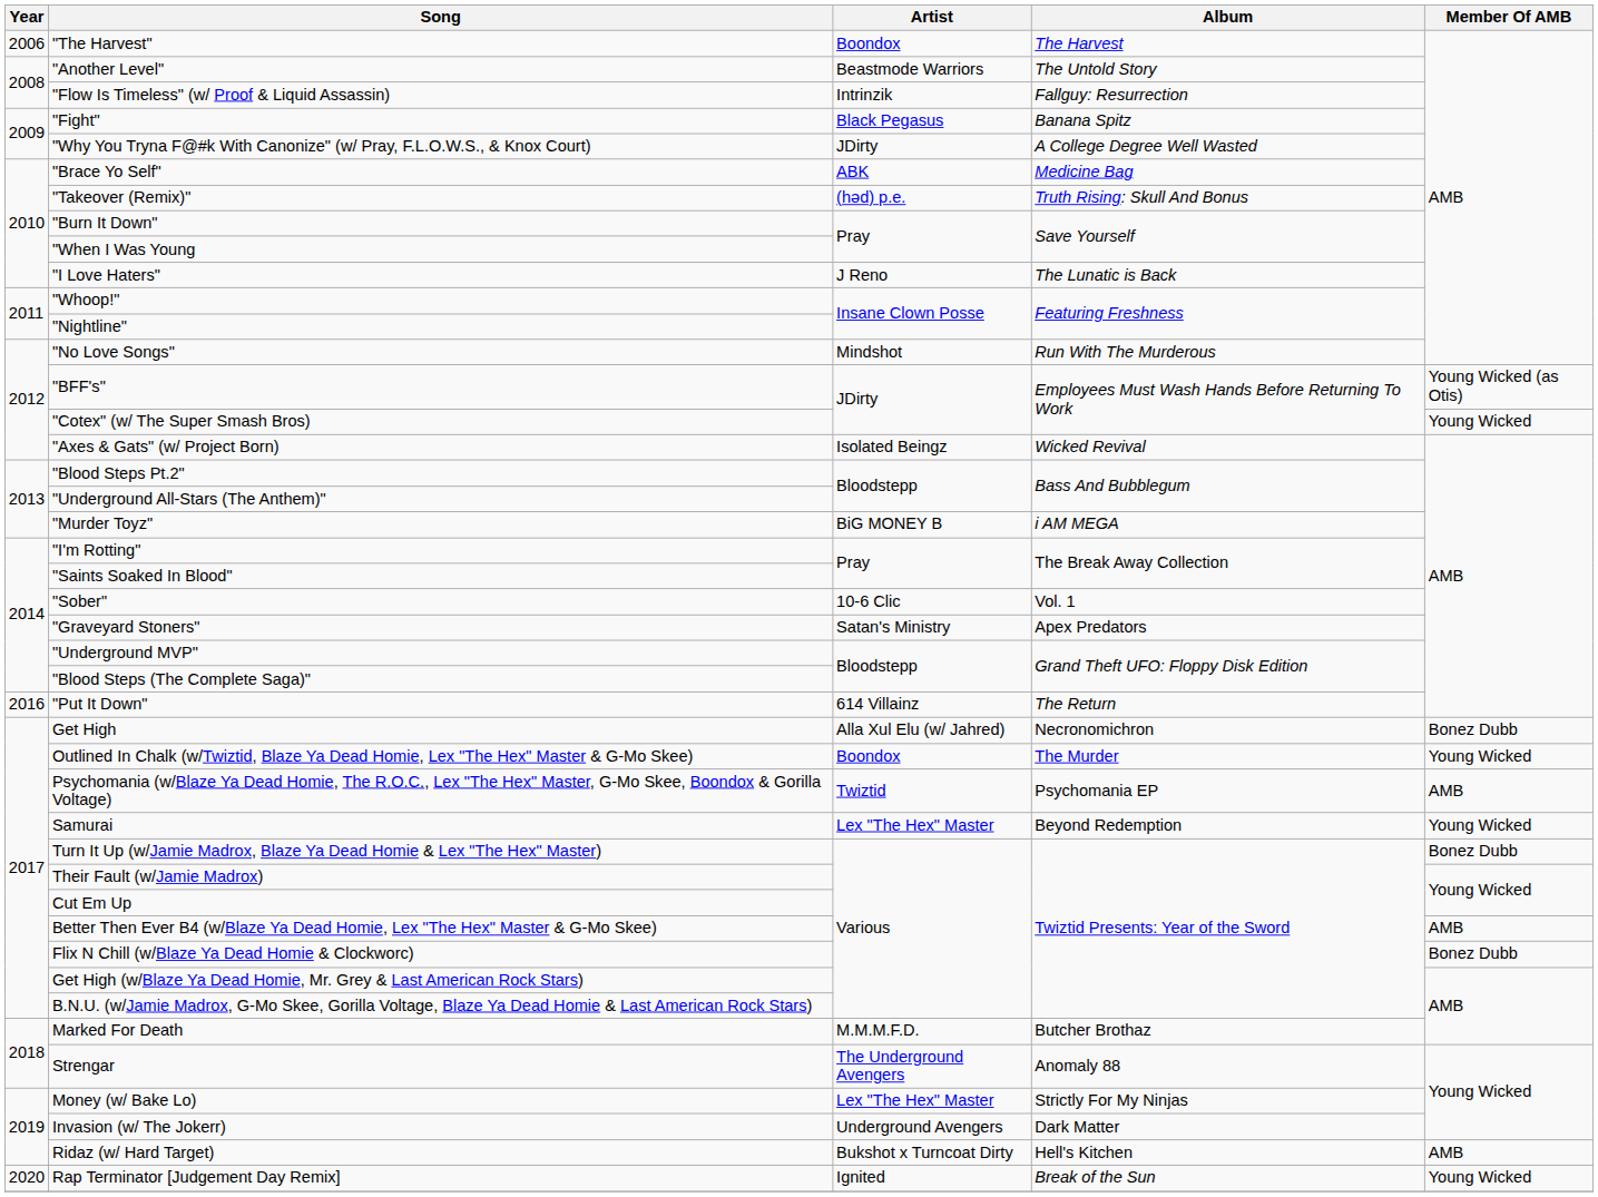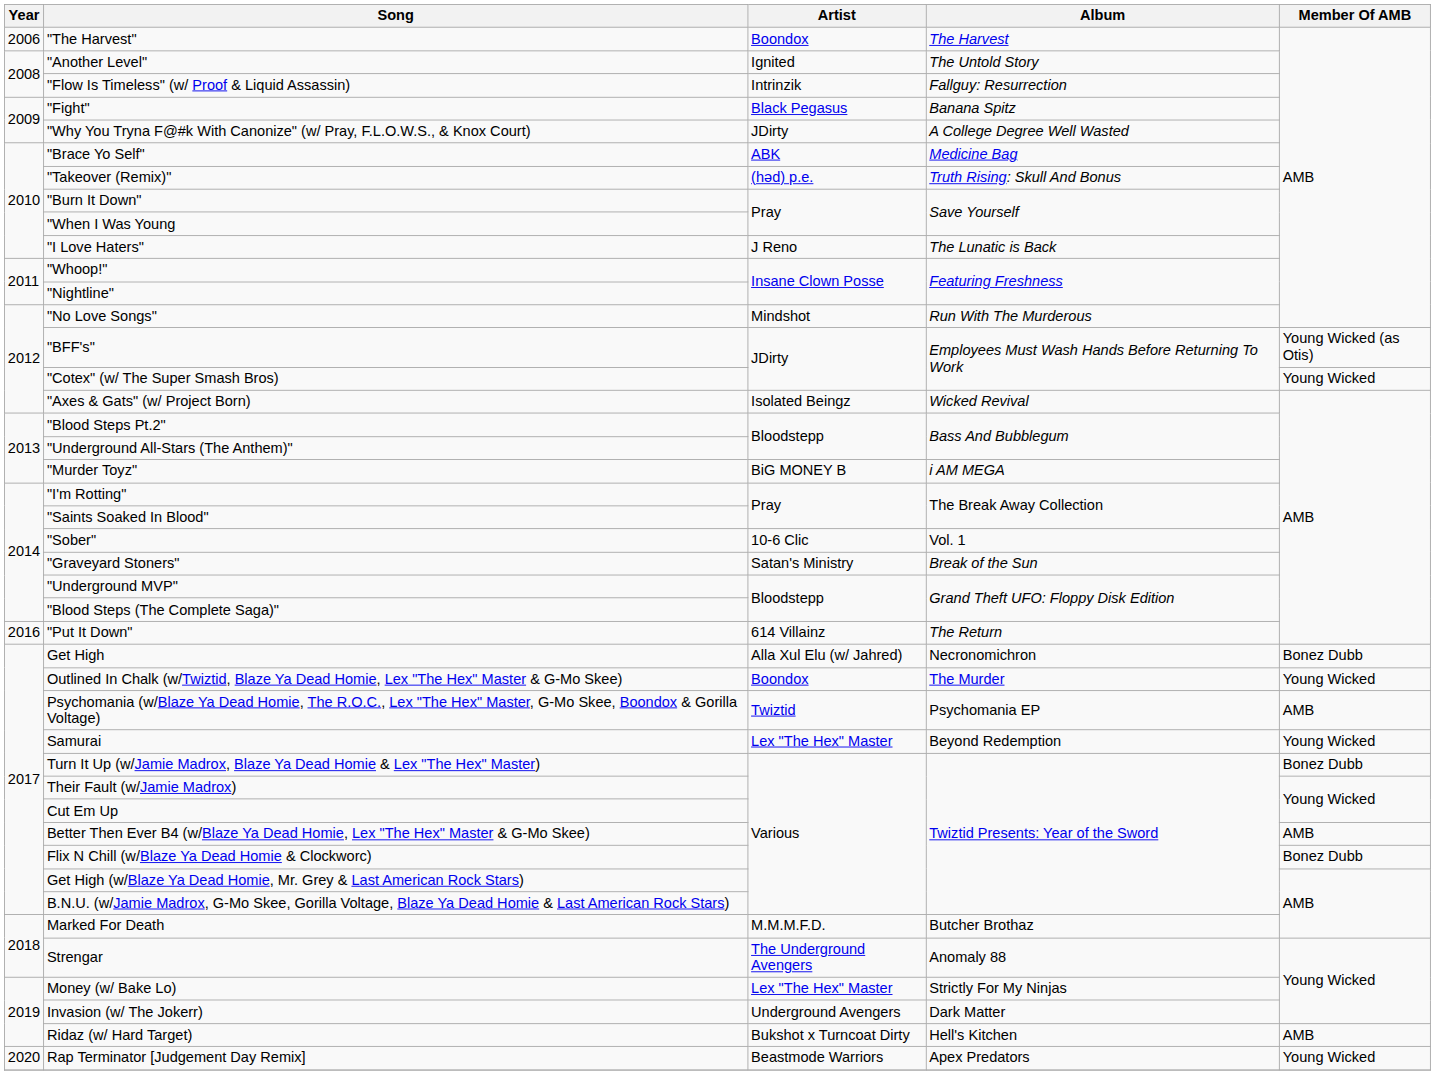"Another Level" | Artist: Beastmode Warriors -> Ignited
"Graveyard Stoners" | Album: Apex Predators -> Break of the Sun
Rap Terminator [Judgement Day Remix] | Artist: Ignited -> Beastmode Warriors
Rap Terminator [Judgement Day Remix] | Album: Break of the Sun -> Apex Predators
